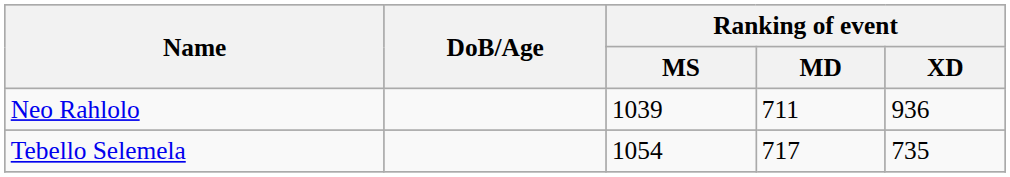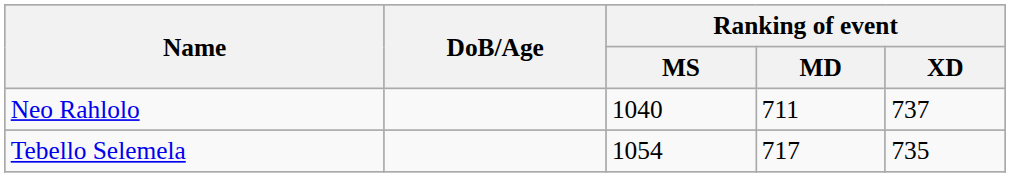Neo Rahlolo | Ranking of event / MS: 1039 -> 1040
Neo Rahlolo | Ranking of event / XD: 936 -> 737
